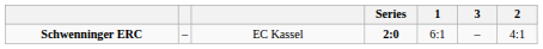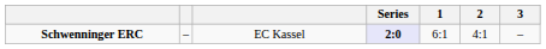columns swapped: 2 <-> 3
Schwenninger ERC | Series: no background -> lavender background
